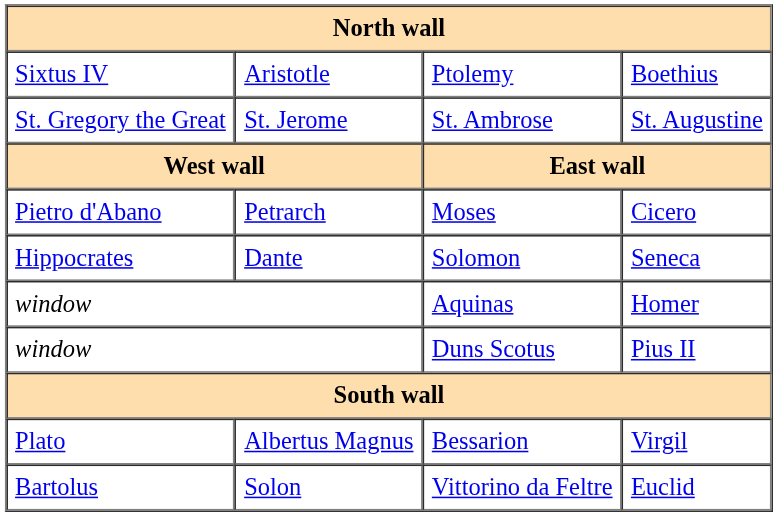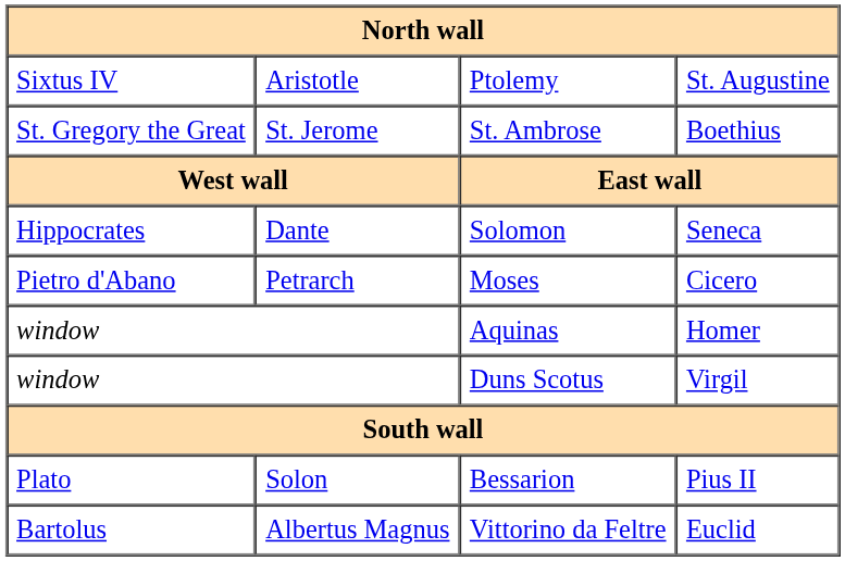Ptolemy | column 4: Boethius -> St. Augustine
St. Ambrose | column 4: St. Augustine -> Boethius
rows swapped: Moses <-> Solomon
Duns Scotus | column 4: Pius II -> Virgil
Bessarion | column 2: Albertus Magnus -> Solon
Bessarion | column 4: Virgil -> Pius II
Vittorino da Feltre | column 2: Solon -> Albertus Magnus
